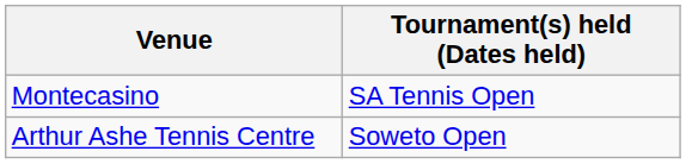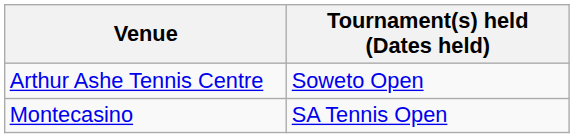rows swapped: Arthur Ashe Tennis Centre <-> Montecasino
